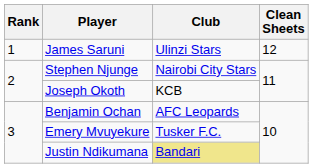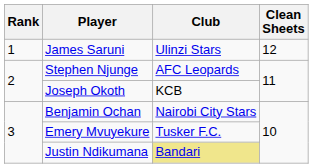Stephen Njunge | Club: Nairobi City Stars -> AFC Leopards
Benjamin Ochan | Club: AFC Leopards -> Nairobi City Stars
